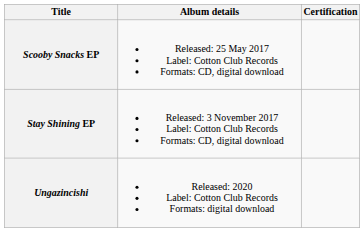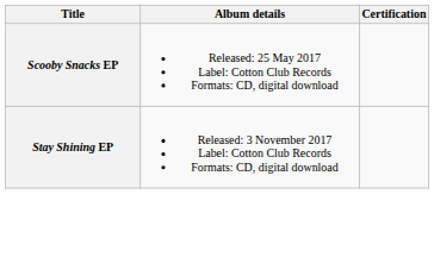- row: Ungazincishi | Released: 2020 Label: Cotton Club Records Formats: digital download
